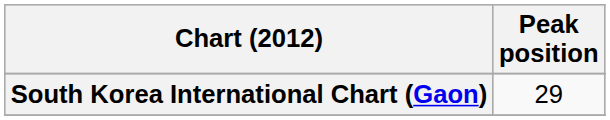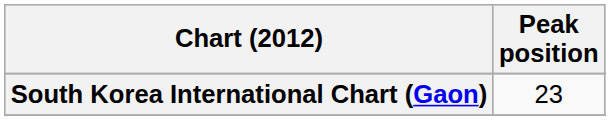South Korea International Chart (Gaon) | Peak position: 29 -> 23
